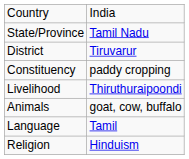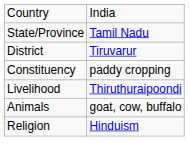- row: Language | Tamil
